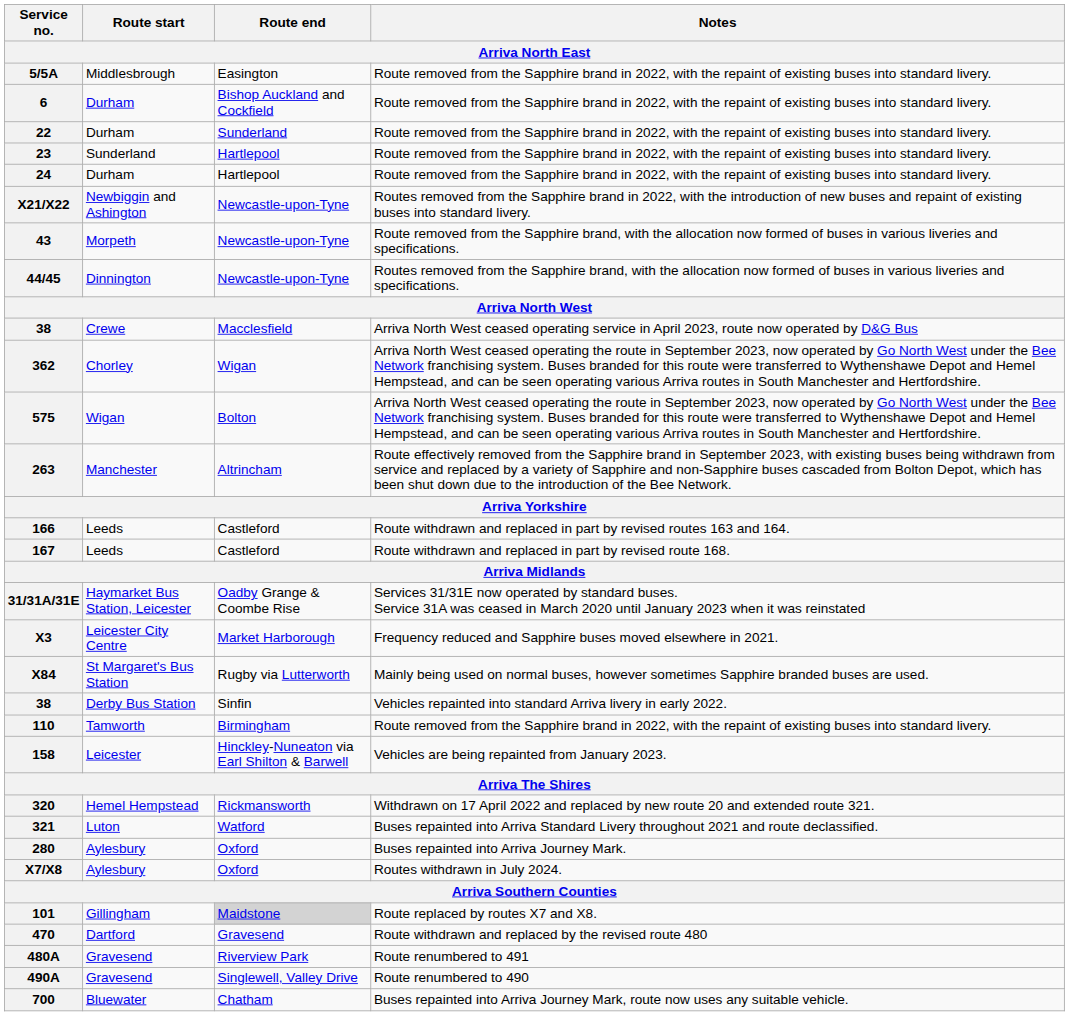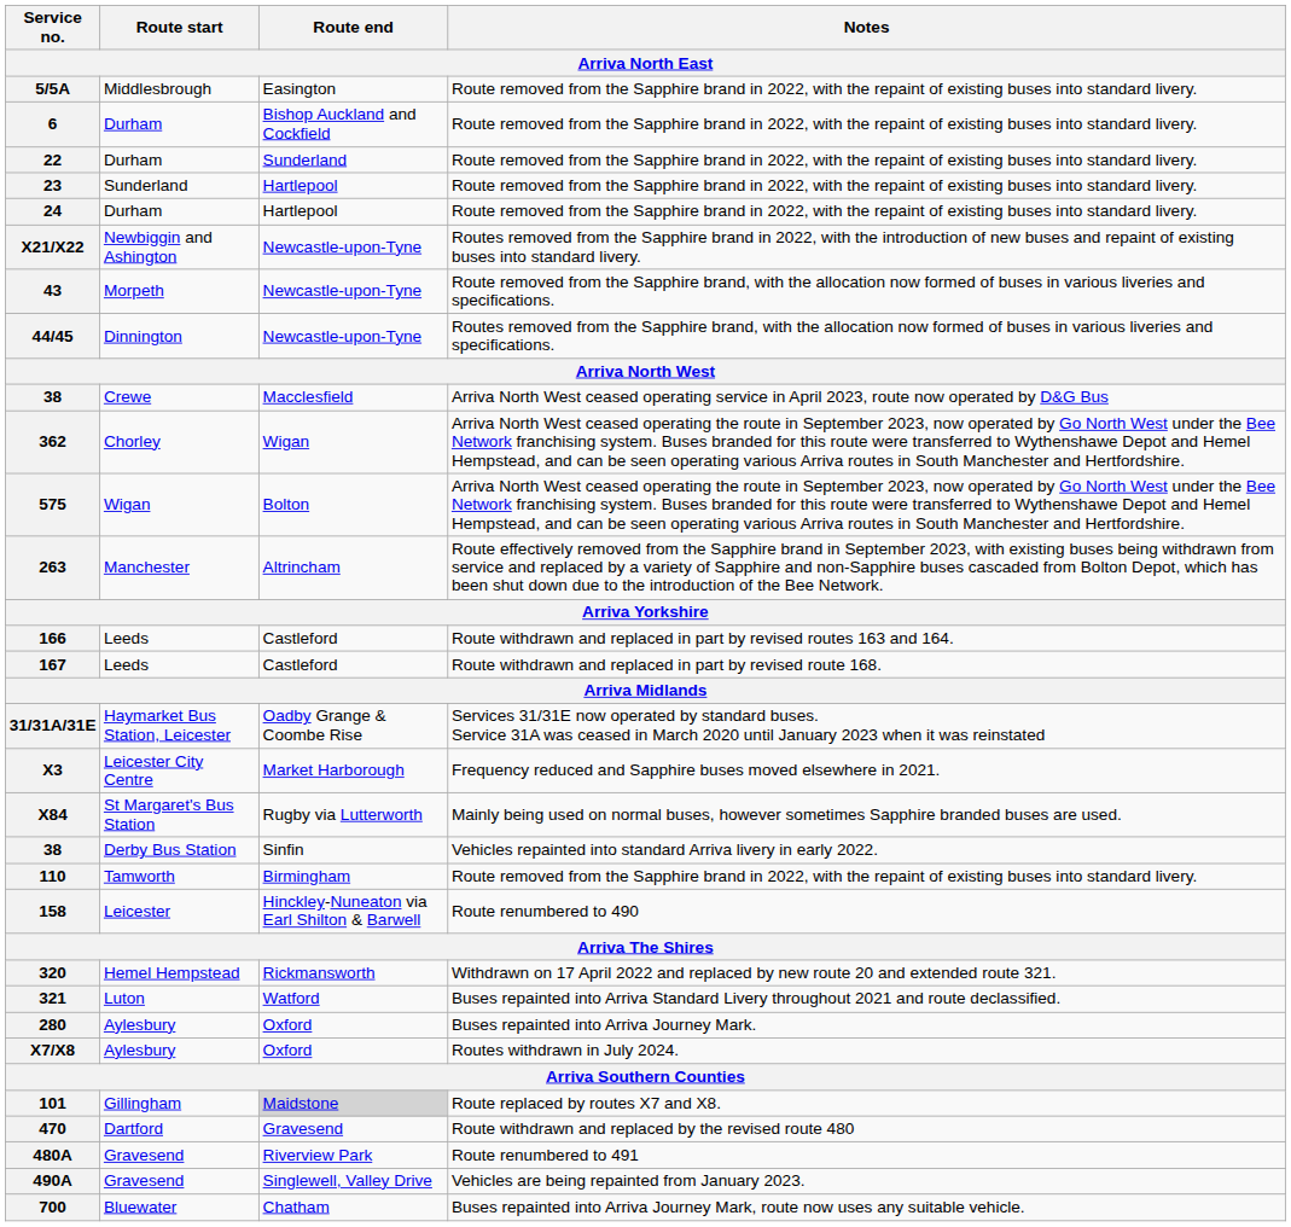158 | Notes / Arriva North East: Vehicles are being repainted from January 2023. -> Route renumbered to 490
490A | Notes / Arriva North East: Route renumbered to 490 -> Vehicles are being repainted from January 2023.
